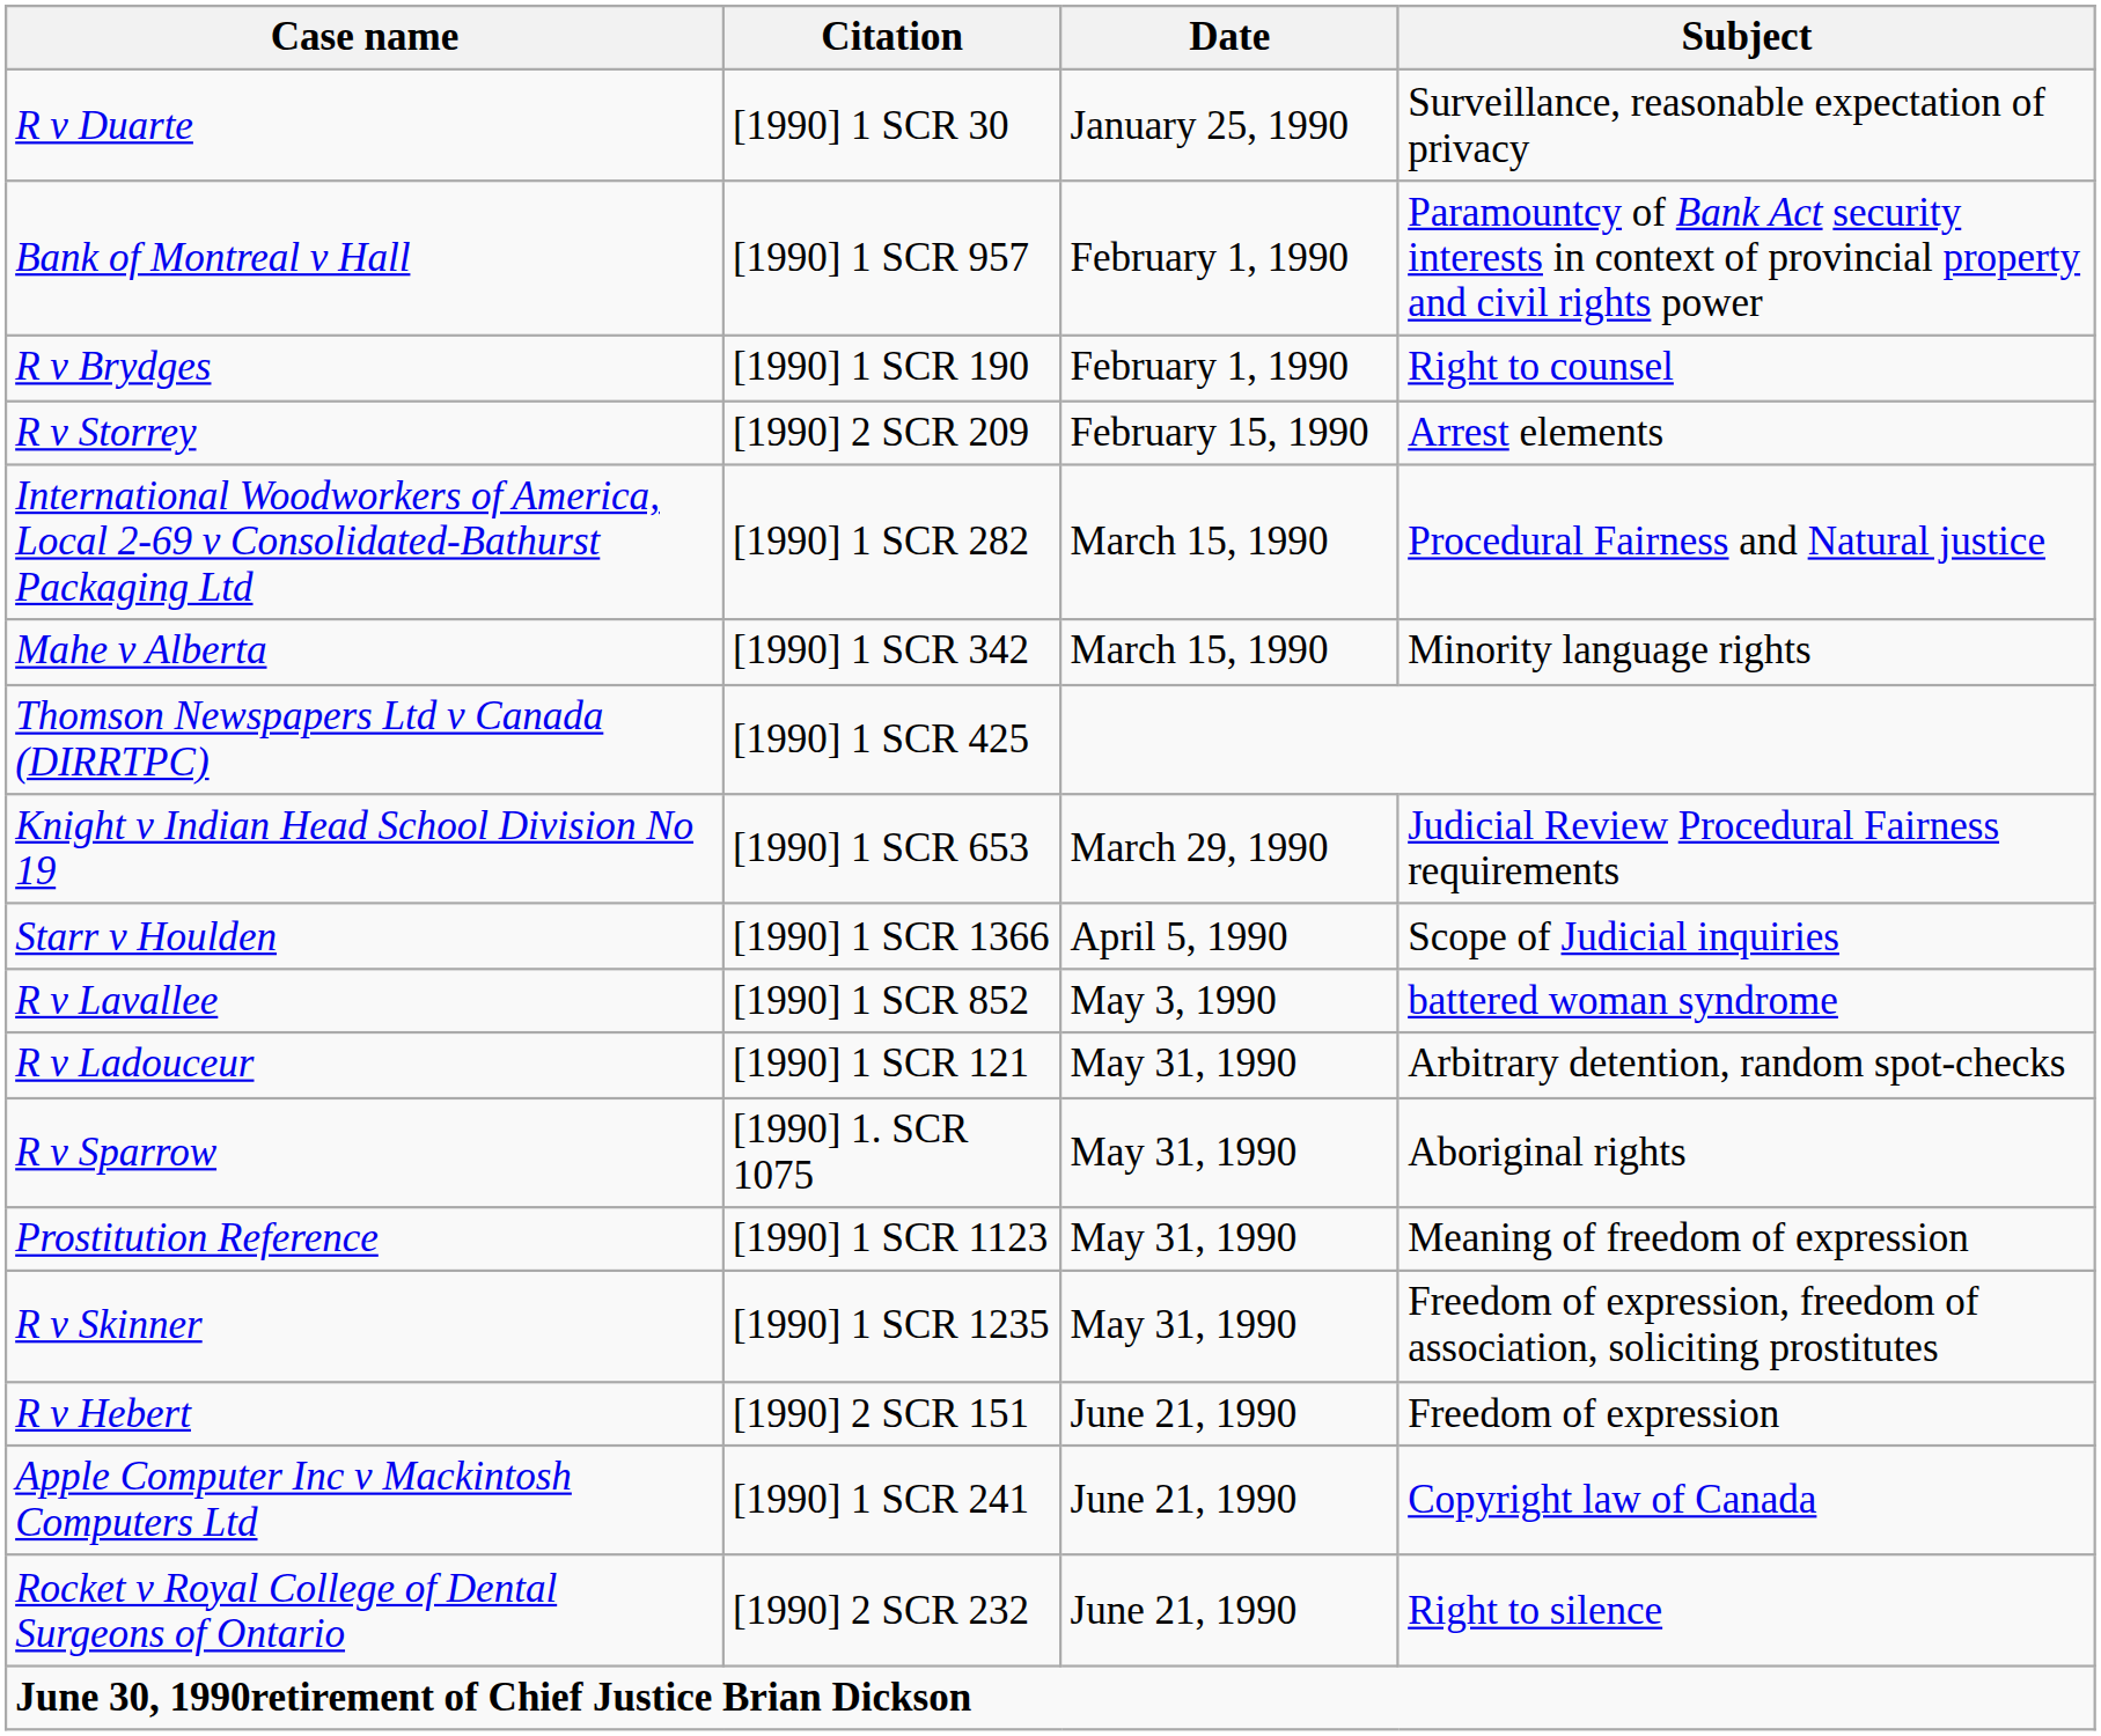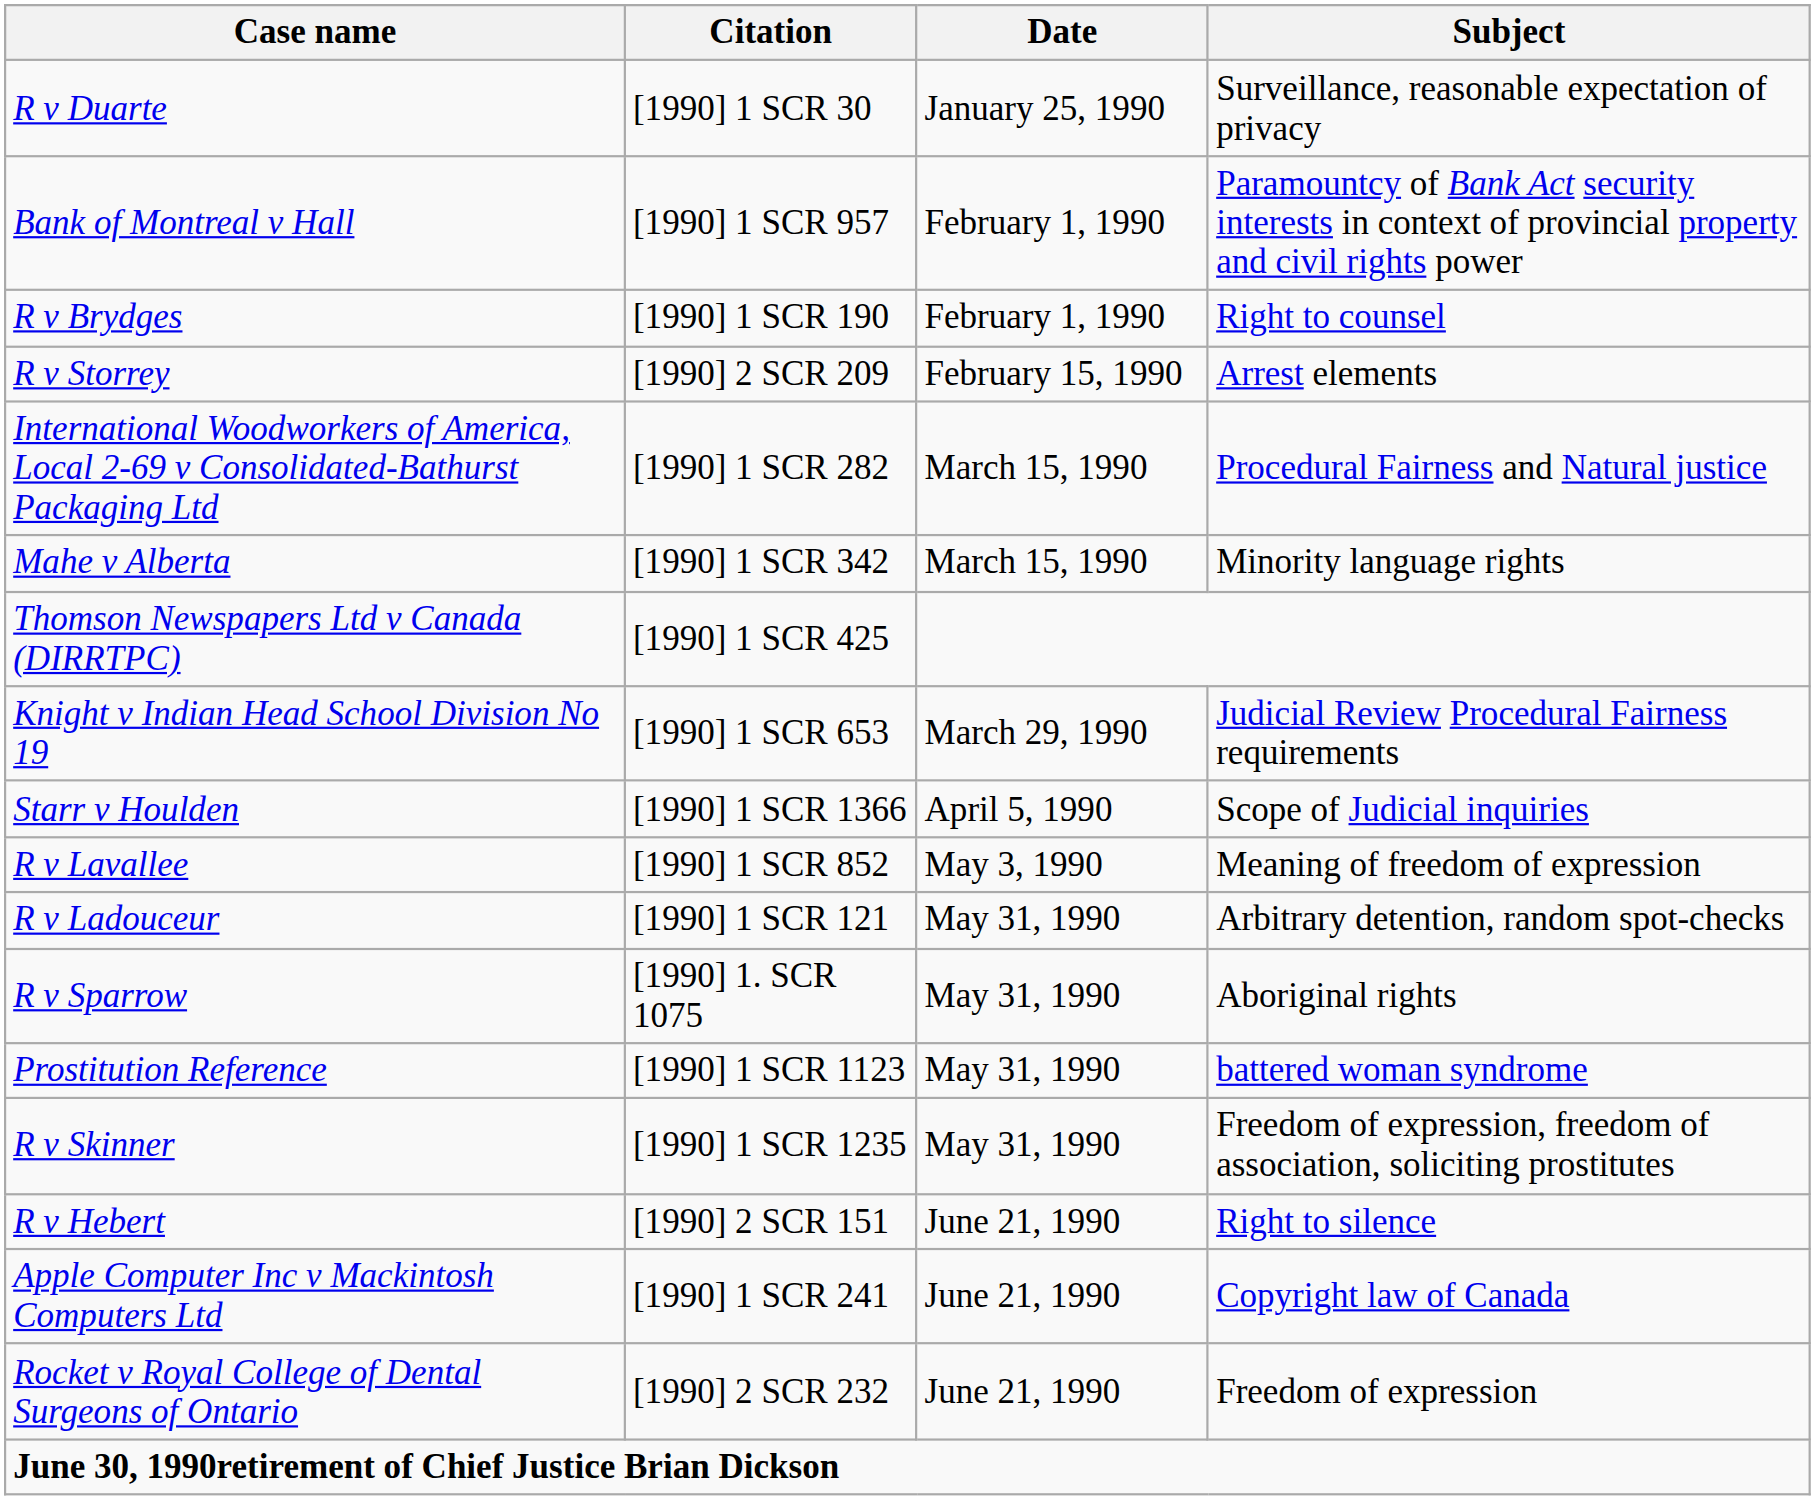R v Lavallee | Subject: battered woman syndrome -> Meaning of freedom of expression
Prostitution Reference | Subject: Meaning of freedom of expression -> battered woman syndrome
R v Hebert | Subject: Freedom of expression -> Right to silence
Rocket v Royal College of Dental Surgeons of Ontario | Subject: Right to silence -> Freedom of expression
